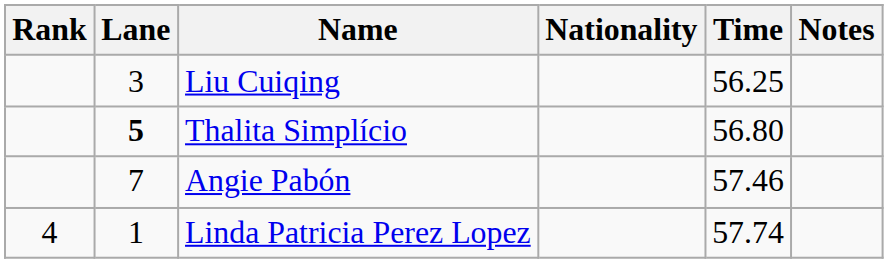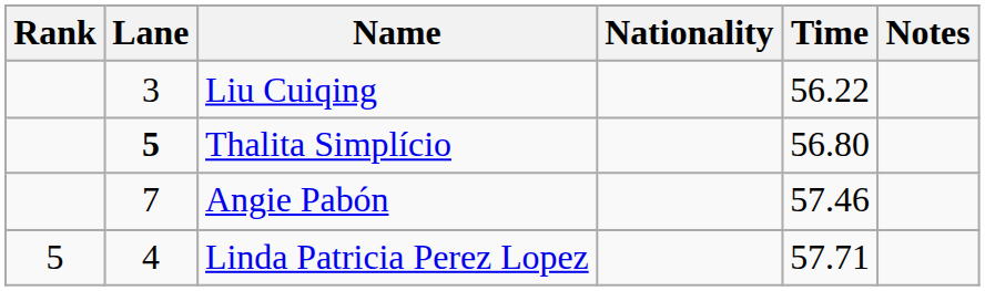Liu Cuiqing | Time: 56.25 -> 56.22
Linda Patricia Perez Lopez | Rank: 4 -> 5
Linda Patricia Perez Lopez | Lane: 1 -> 4
Linda Patricia Perez Lopez | Time: 57.74 -> 57.71
